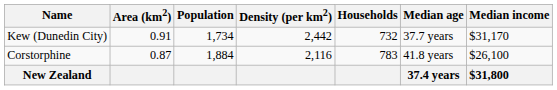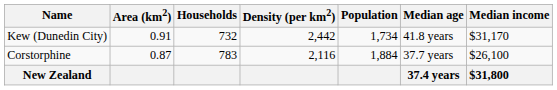columns swapped: Population <-> Households
Kew (Dunedin City) | Median age: 37.7 years -> 41.8 years
Corstorphine | Median age: 41.8 years -> 37.7 years
